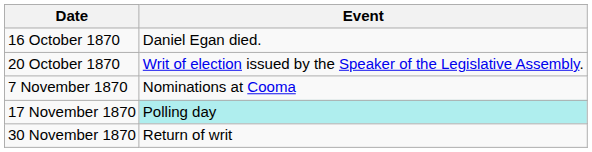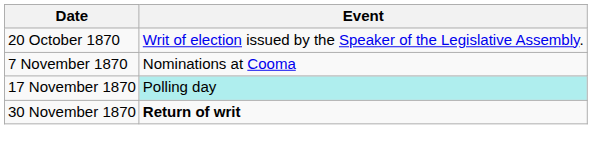- row: 16 October 1870 | Daniel Egan died.
30 November 1870 | Event: normal -> bold
